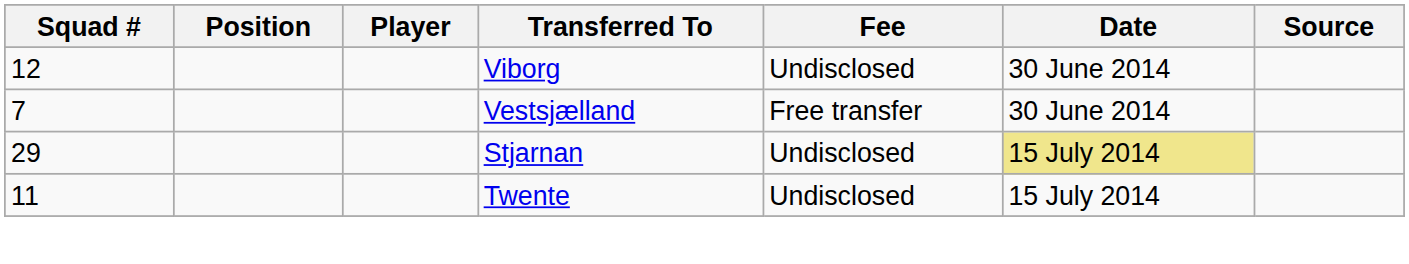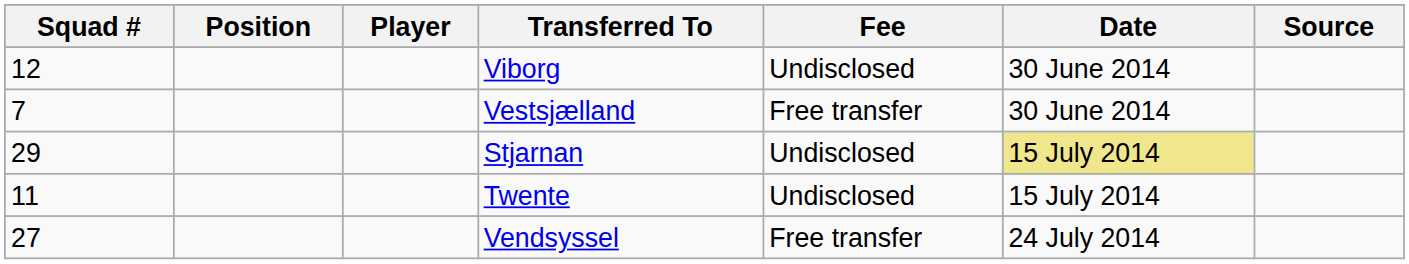+ row: 27 | Vendsyssel | Free transfer | 24 July 2014
